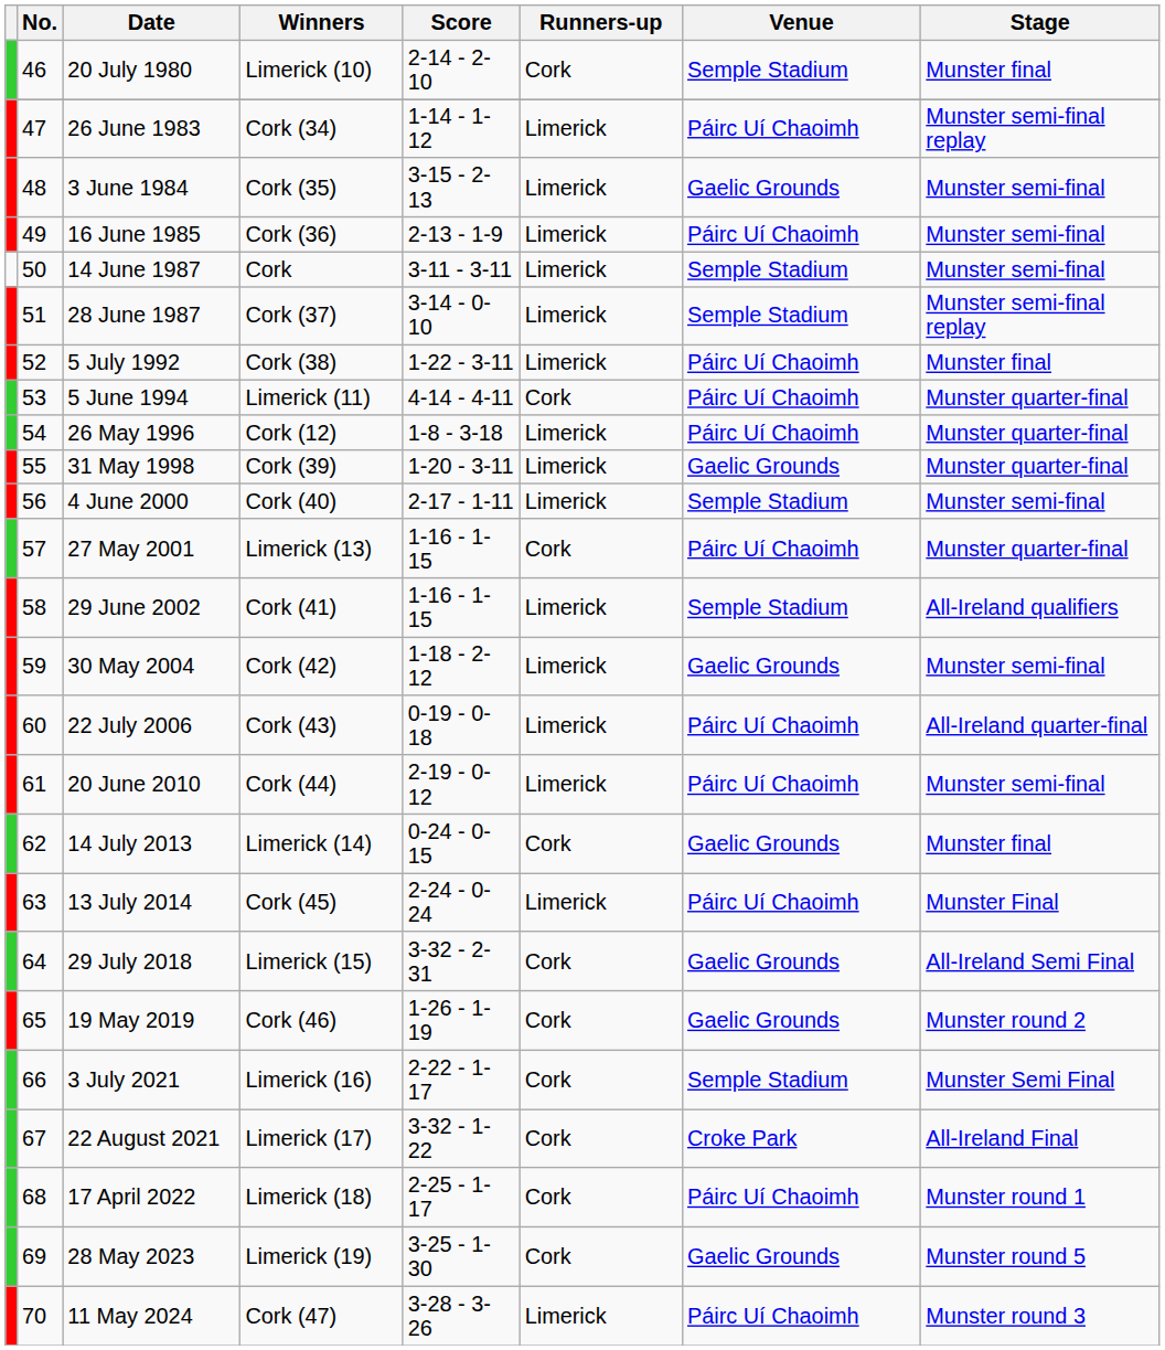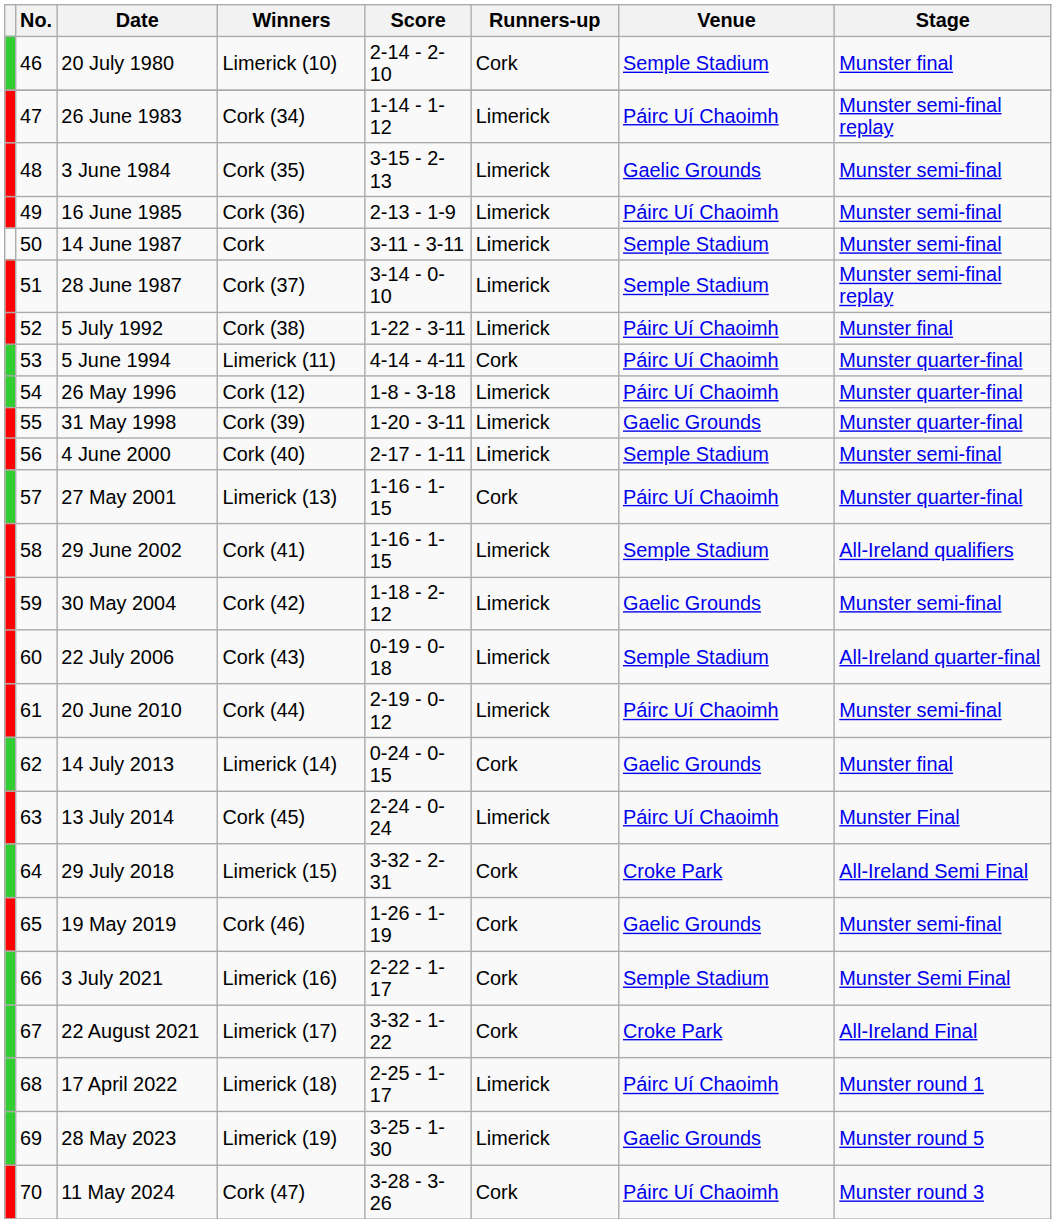22 July 2006 | Venue: Páirc Uí Chaoimh -> Semple Stadium
29 July 2018 | Venue: Gaelic Grounds -> Croke Park
19 May 2019 | Stage: Munster round 2 -> Munster semi-final
17 April 2022 | Runners-up: Cork -> Limerick
28 May 2023 | Runners-up: Cork -> Limerick
11 May 2024 | Runners-up: Limerick -> Cork
